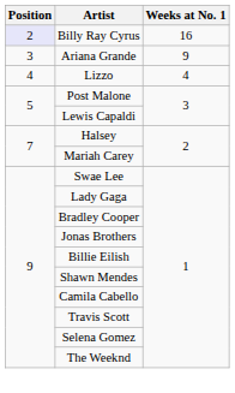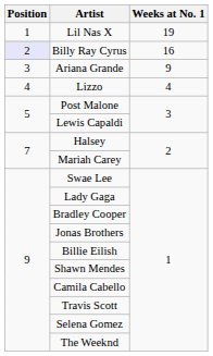+ row: 1 | Lil Nas X | 19
